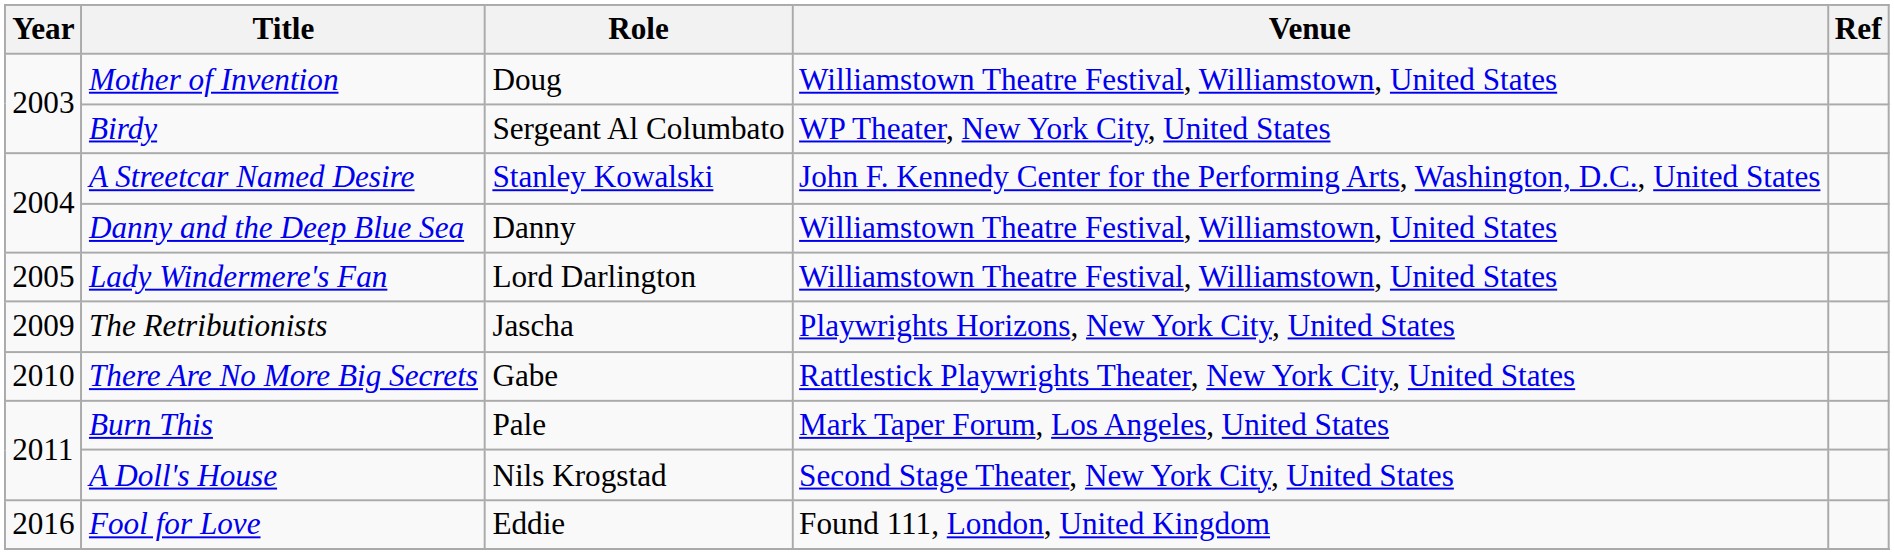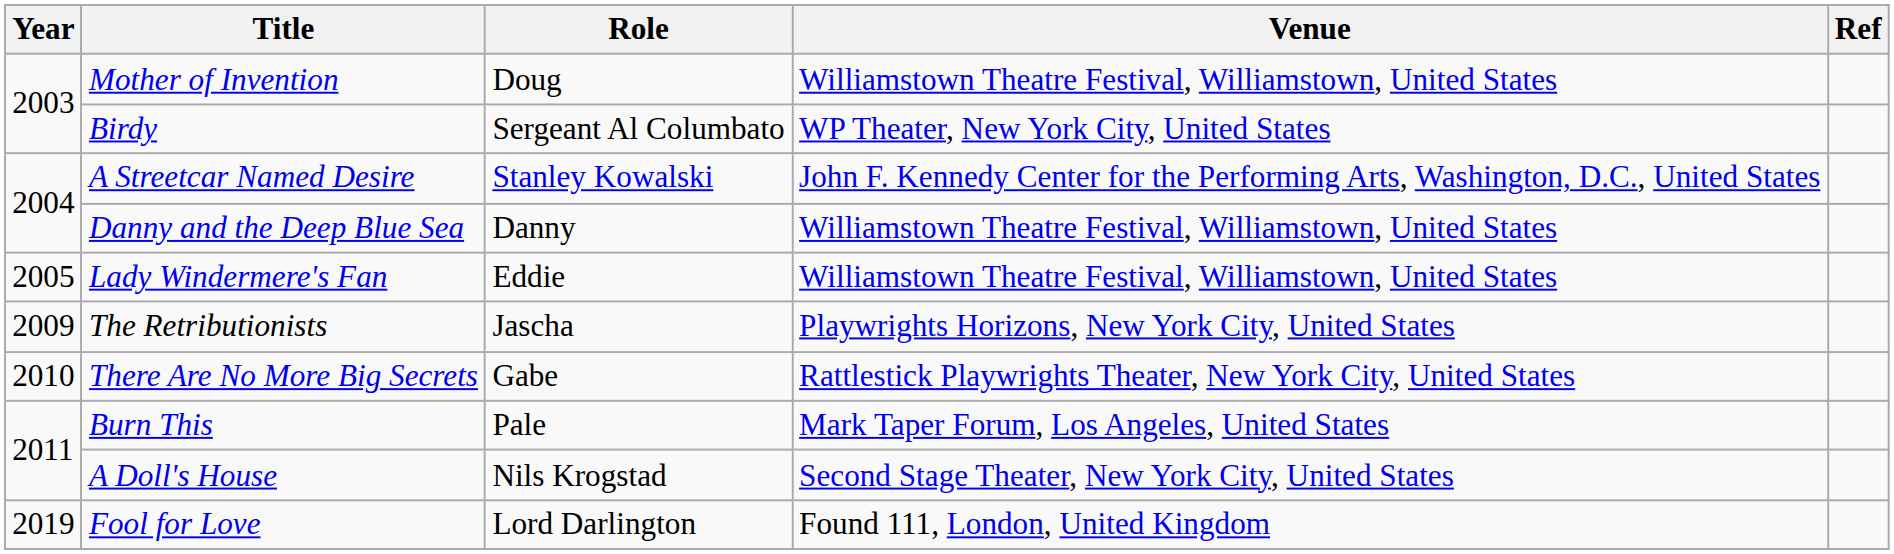Lady Windermere's Fan | Role: Lord Darlington -> Eddie
Fool for Love | Year: 2016 -> 2019
Fool for Love | Role: Eddie -> Lord Darlington
